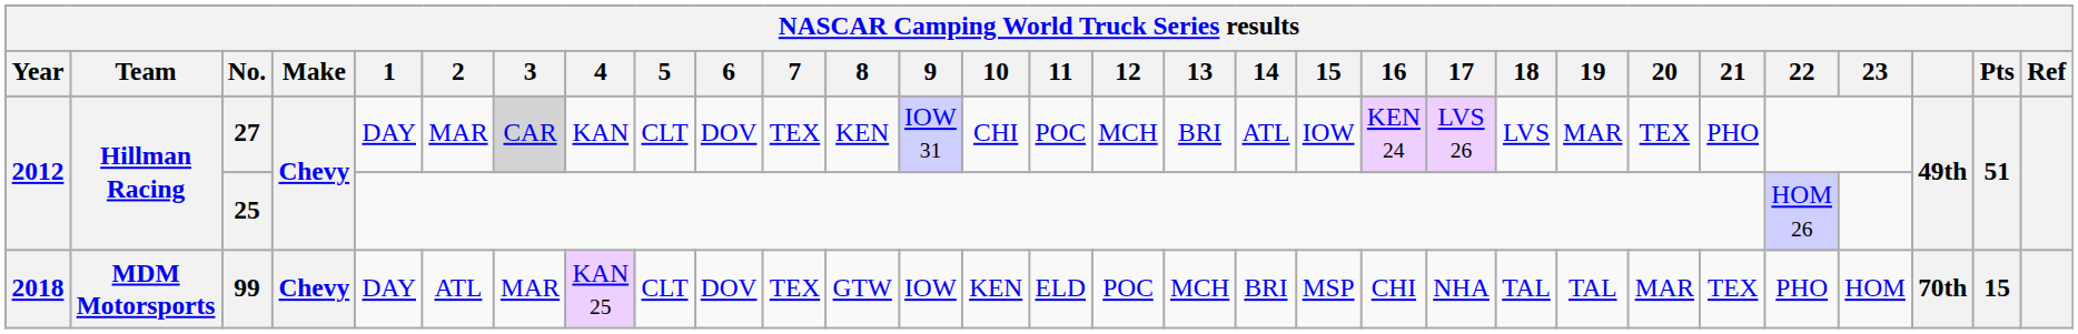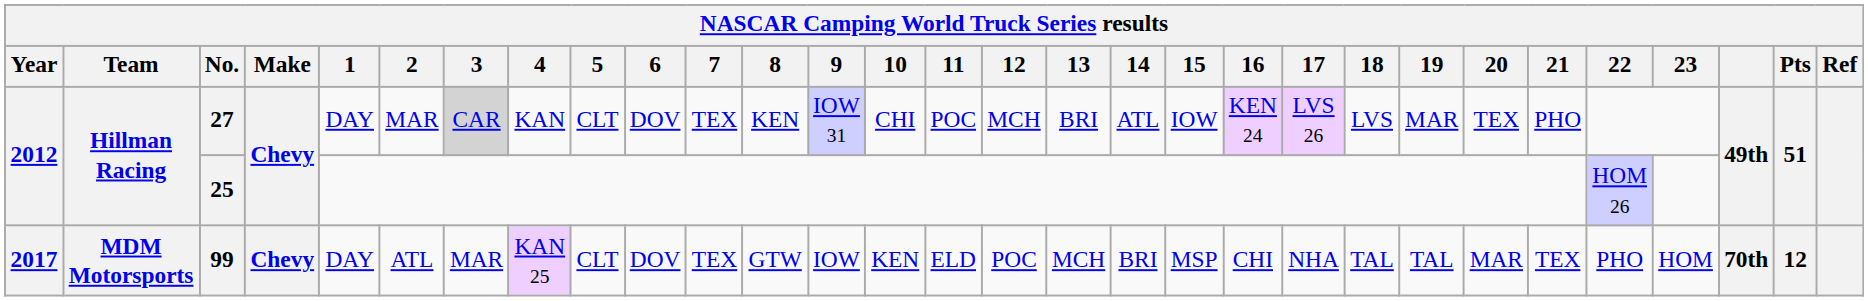99 | Year: 2018 -> 2017
99 | Pts: 15 -> 12
